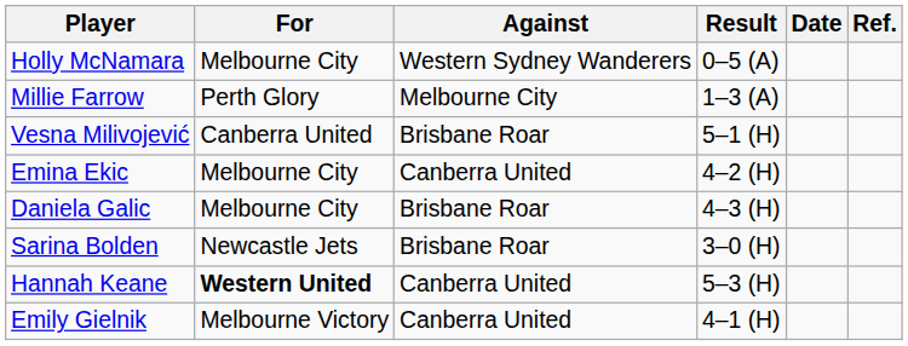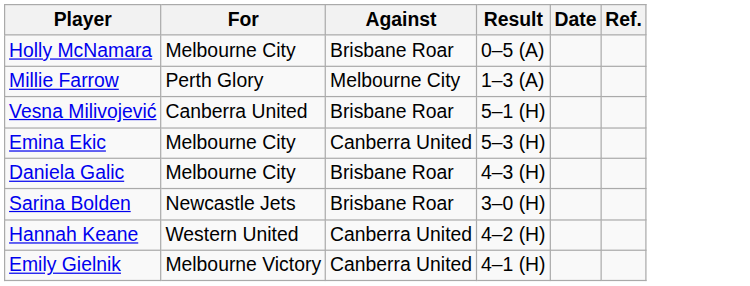Holly McNamara | Against: Western Sydney Wanderers -> Brisbane Roar
Emina Ekic | Result: 4–2 (H) -> 5–3 (H)
Hannah Keane | For: bold -> normal
Hannah Keane | Result: 5–3 (H) -> 4–2 (H)
